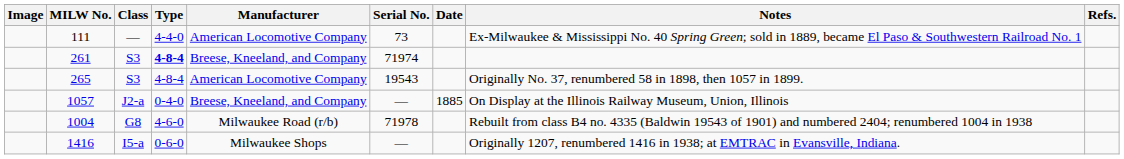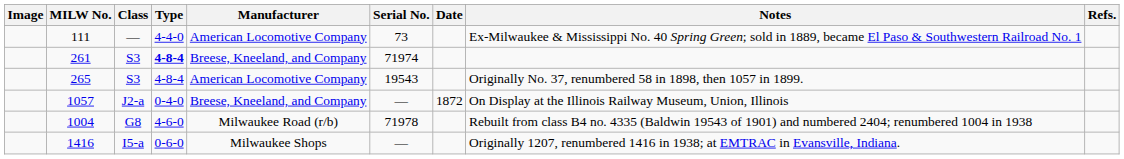1057 | Date: 1885 -> 1872
